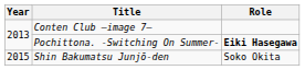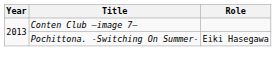Pochittona. -Switching On Summer- | Role: bold -> normal
- row: 2015 | Shin Bakumatsu Junjō-den | Soko Okita
